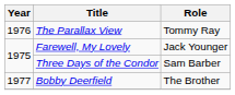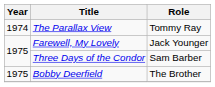The Parallax View | Year: 1976 -> 1974
Bobby Deerfield | Year: 1977 -> 1975
